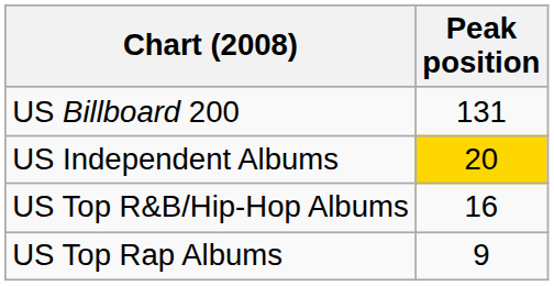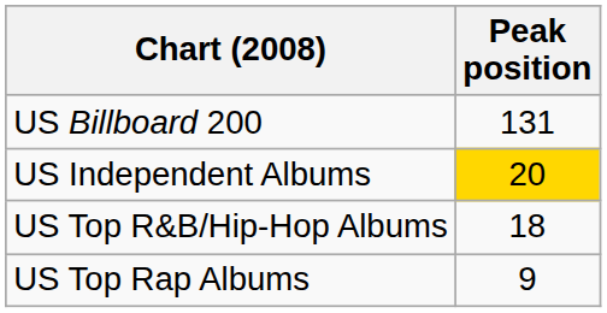US Top R&B/Hip-Hop Albums | Peak position: 16 -> 18
